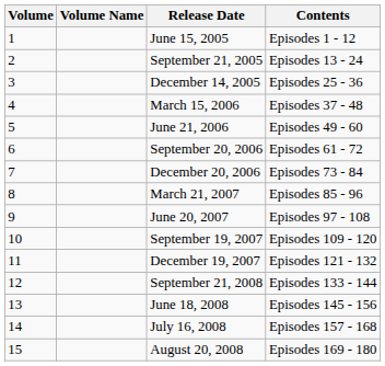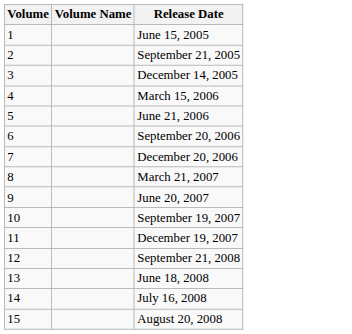- column: Contents | Episodes 1 - 12 | Episodes 13 - 24 | Episodes 25 - 36 | Episodes 37 - 48 | Episodes 49 - 60 | Episodes 61 - 72 | Episodes 73 - 84 | Episodes 85 - 96 | Episodes 97 - 108 | Episodes 109 - 120 | Episodes 121 - 132 | Episodes 133 - 144 | Episodes 145 - 156 | Episodes 157 - 168 | Episodes 169 - 180
